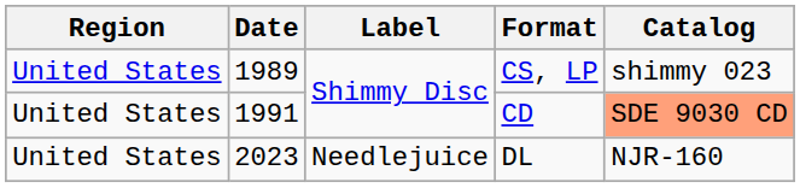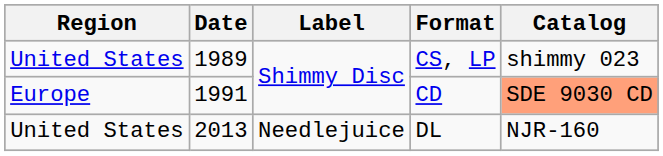CD | Region: United States -> Europe
DL | Date: 2023 -> 2013
